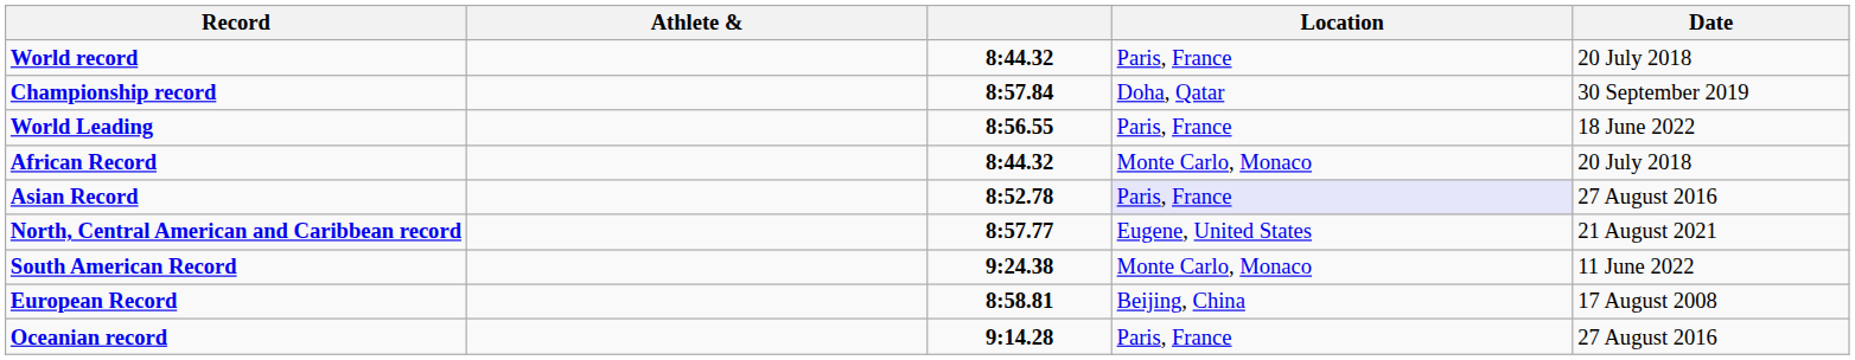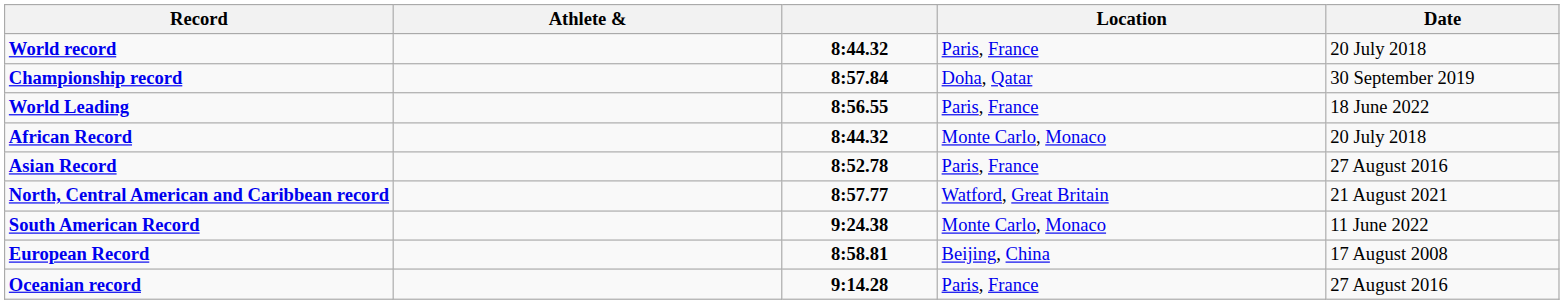Asian Record | Location: lavender background -> no background
North, Central American and Caribbean record | Location: Eugene, United States -> Watford, Great Britain
